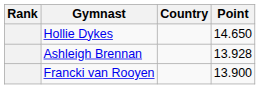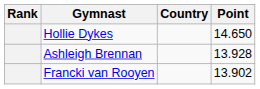Francki van Rooyen | Point: 13.900 -> 13.902
